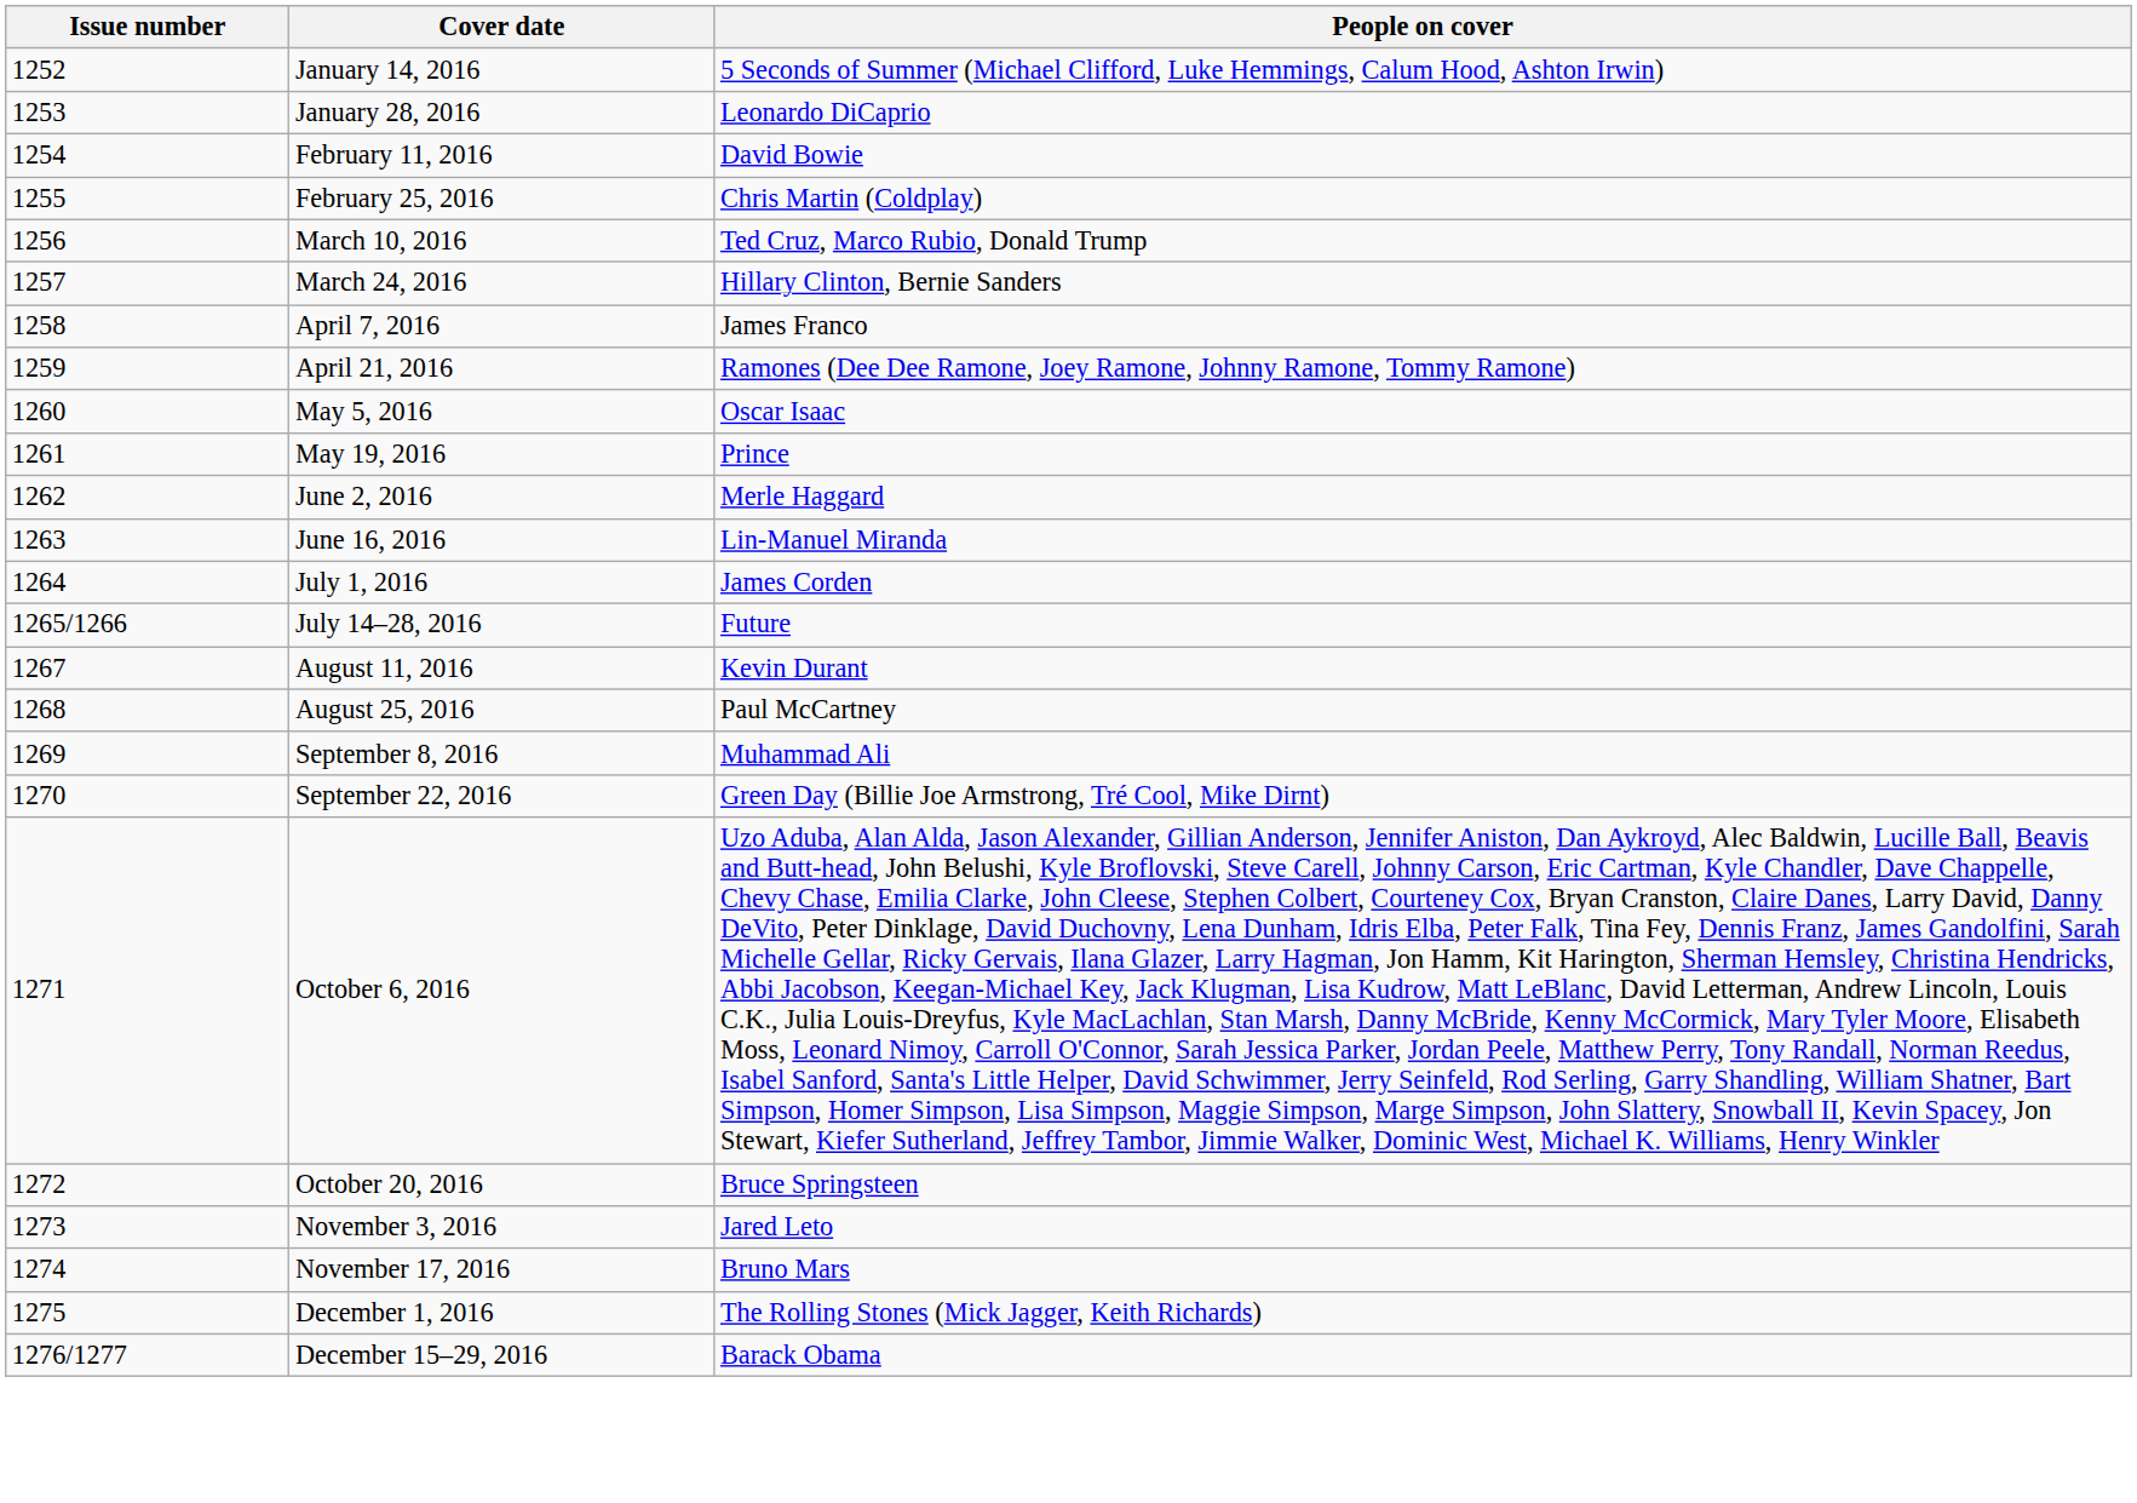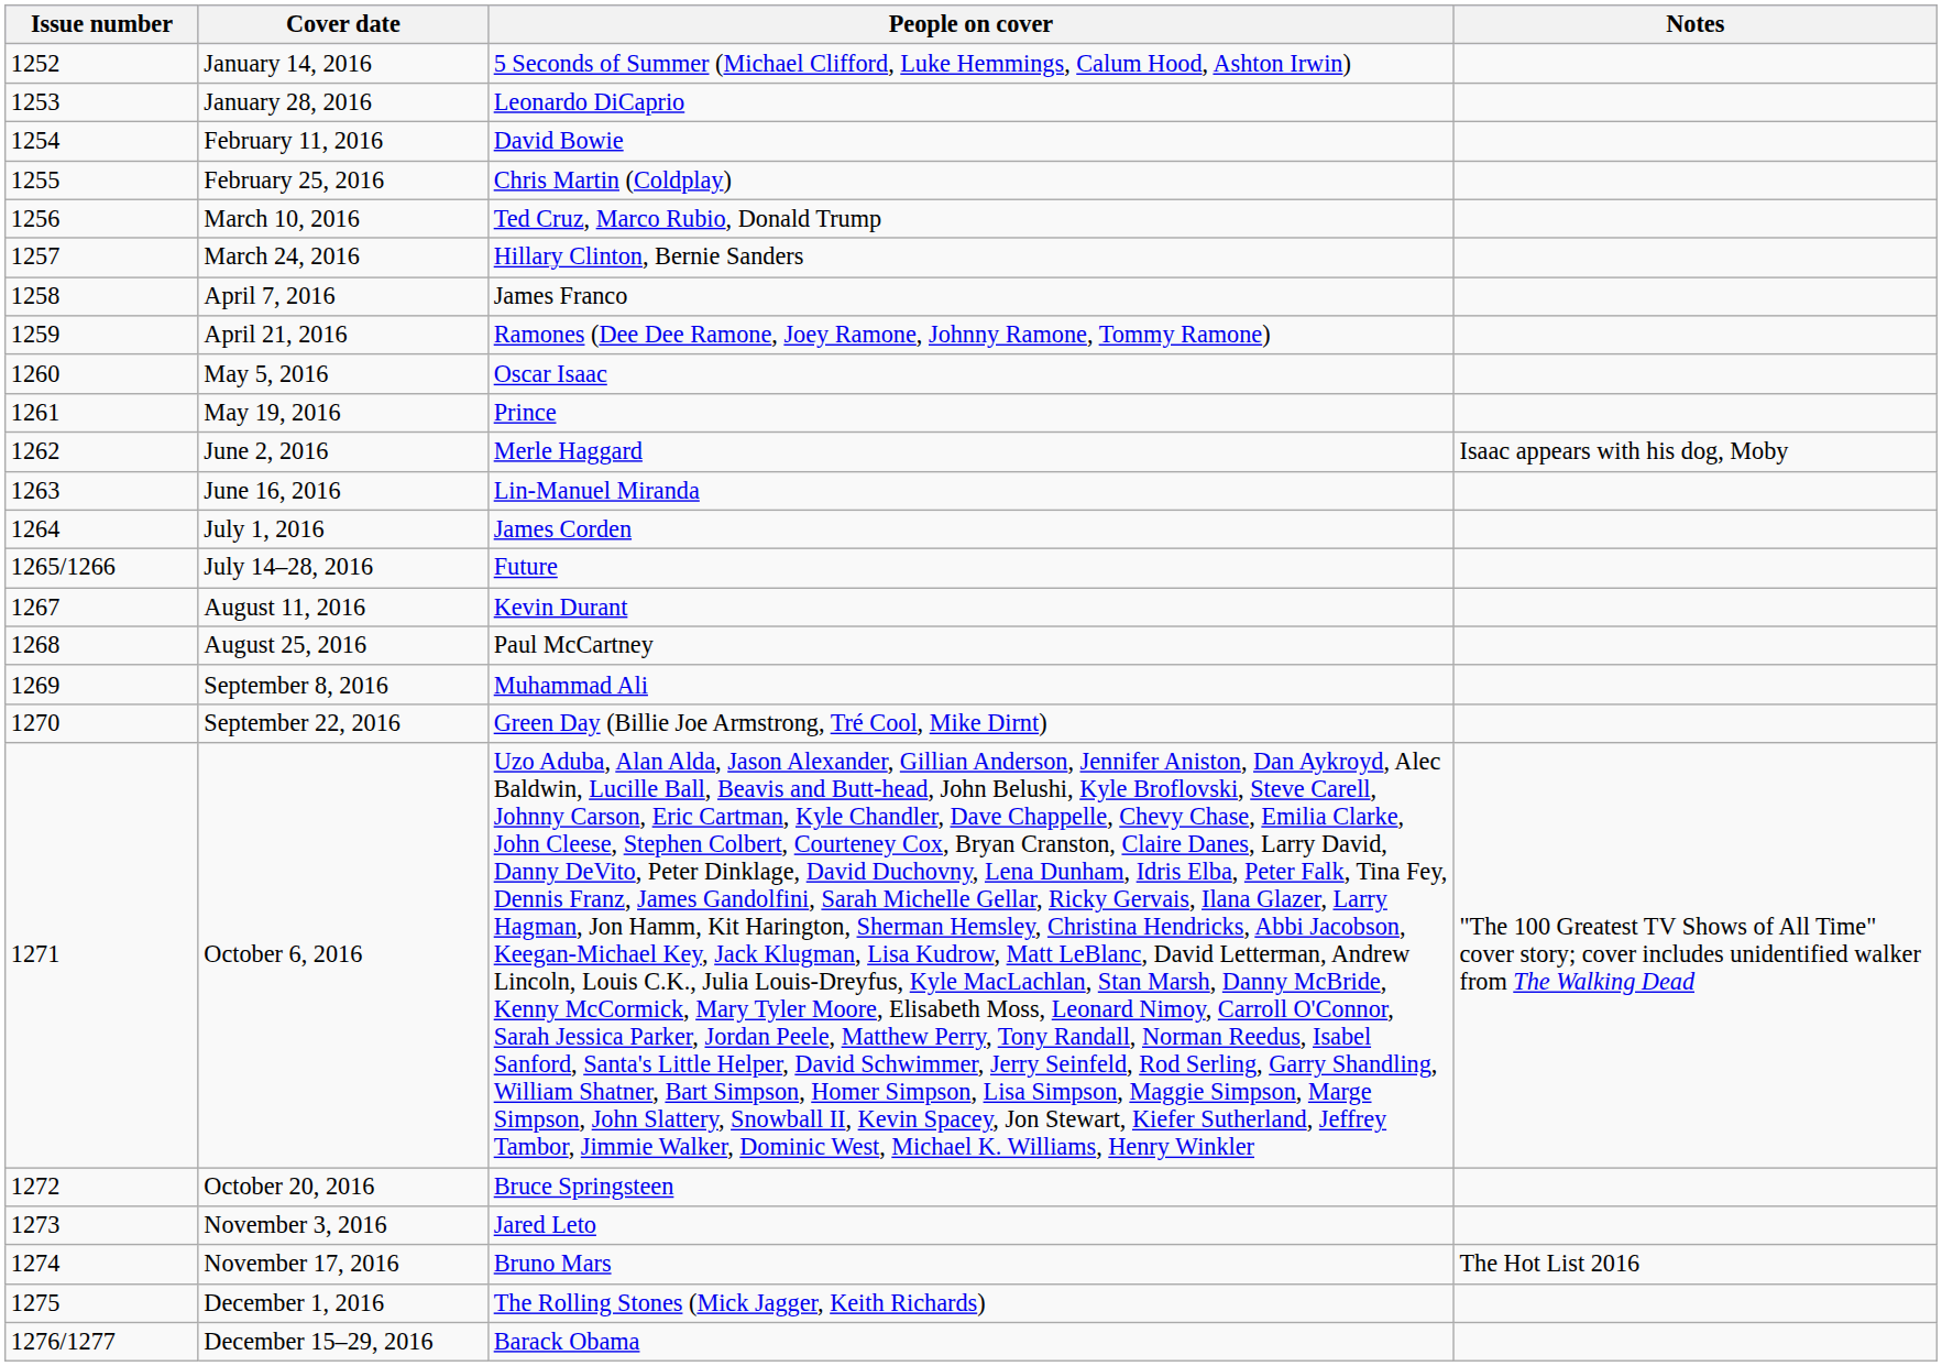+ column: Notes | Isaac appears with his dog, Moby | "The 100 Greatest TV Shows of All Time" cover story; cover includes unidentified walker from The Walking Dead | The Hot List 2016
